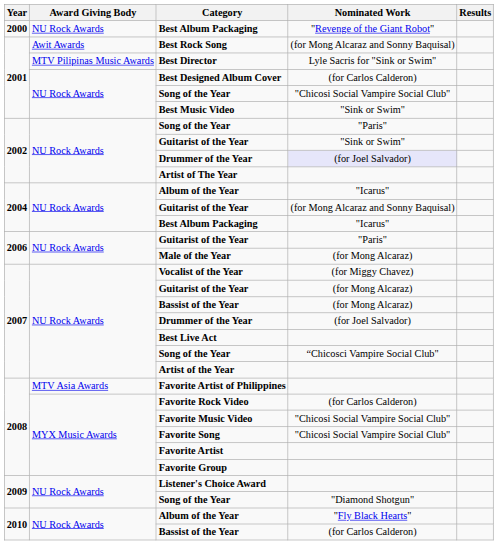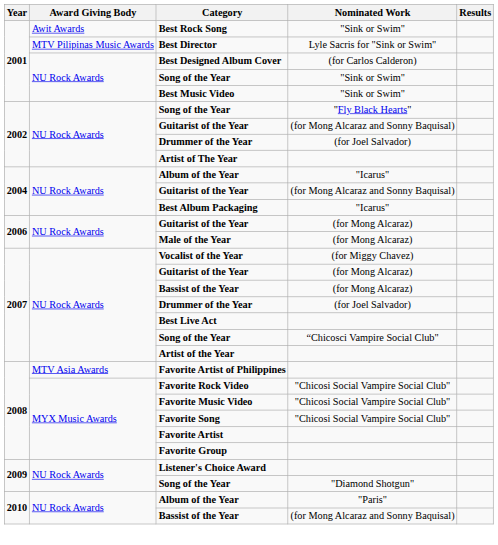- row: 2000 | NU Rock Awards | Best Album Packaging | "Revenge of the Giant Robot"
Best Rock Song | Nominated Work: (for Mong Alcaraz and Sonny Baquisal) -> "Sink or Swim"
2001 / Song of the Year | Nominated Work: "Chicosi Social Vampire Social Club" -> "Sink or Swim"
2002 / Song of the Year | Nominated Work: "Paris" -> "Fly Black Hearts"
2002 / Guitarist of the Year | Nominated Work: "Sink or Swim" -> (for Mong Alcaraz and Sonny Baquisal)
2002 / Drummer of the Year | Nominated Work: lavender background -> no background
2006 / Guitarist of the Year | Nominated Work: "Paris" -> (for Mong Alcaraz)
Favorite Rock Video | Nominated Work: (for Carlos Calderon) -> "Chicosi Social Vampire Social Club"
2010 / Album of the Year | Nominated Work: "Fly Black Hearts" -> "Paris"
2010 / Bassist of the Year | Nominated Work: (for Carlos Calderon) -> (for Mong Alcaraz and Sonny Baquisal)
